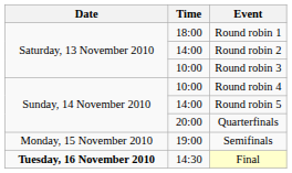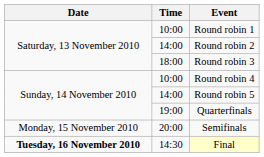Round robin 1 | Time: 18:00 -> 10:00
Round robin 3 | Time: 10:00 -> 18:00
Quarterfinals | Time: 20:00 -> 19:00
Semifinals | Time: 19:00 -> 20:00
